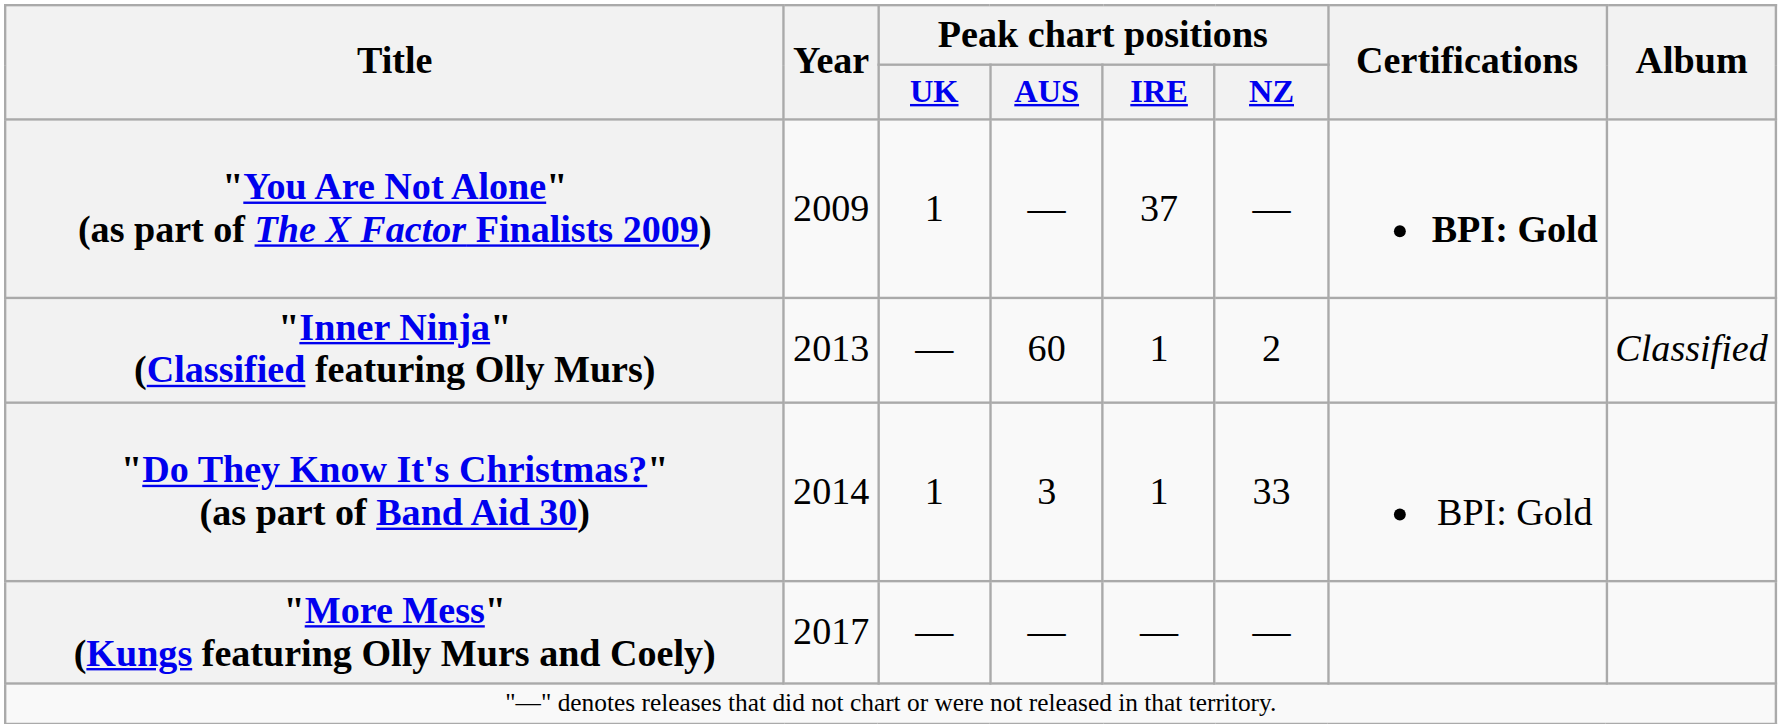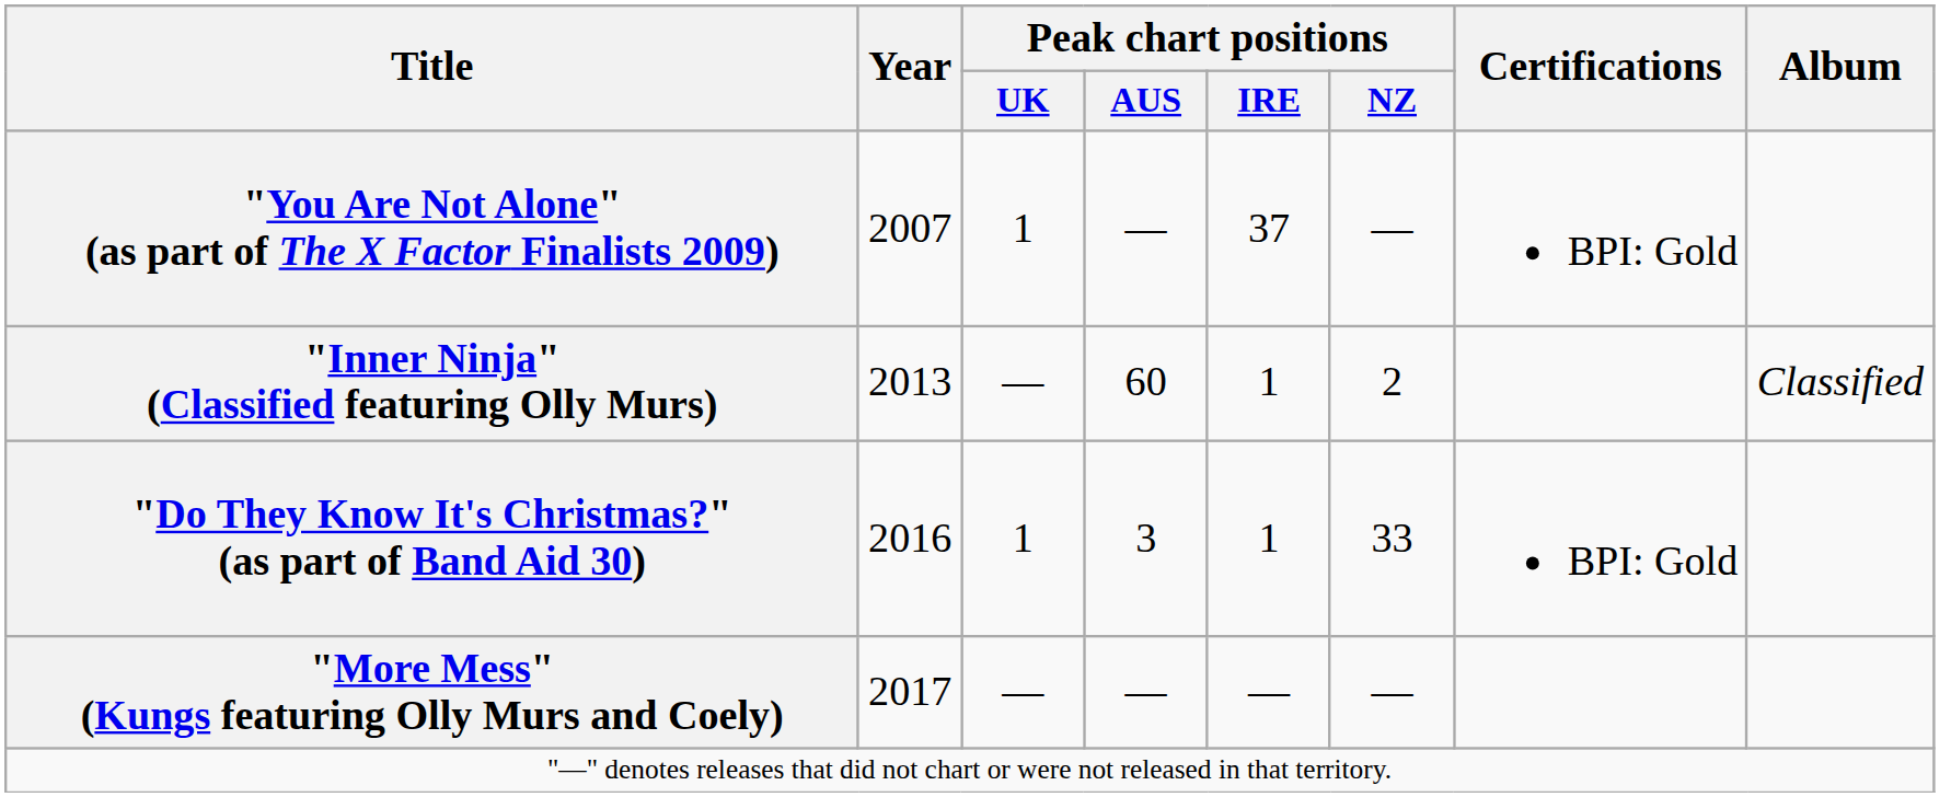"You Are Not Alone" (as part of The X Factor Finalists 2009) | Year: 2009 -> 2007
"You Are Not Alone" (as part of The X Factor Finalists 2009) | Certifications: bold -> normal
"Do They Know It's Christmas?" (as part of Band Aid 30) | Year: 2014 -> 2016
